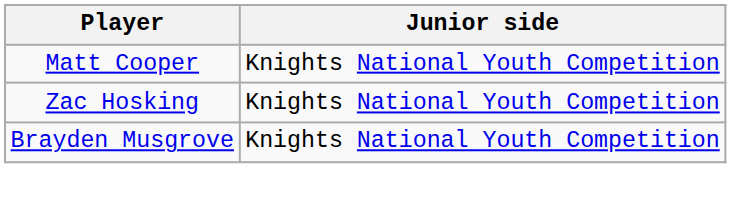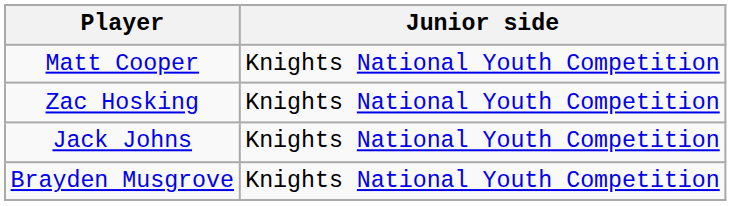+ row: Jack Johns | Knights National Youth Competition
